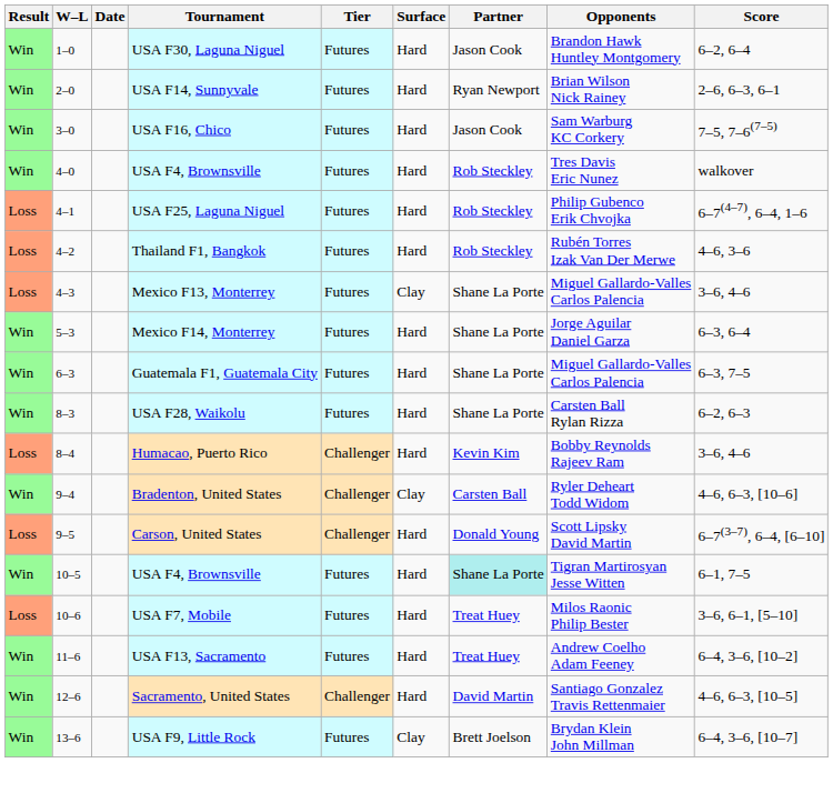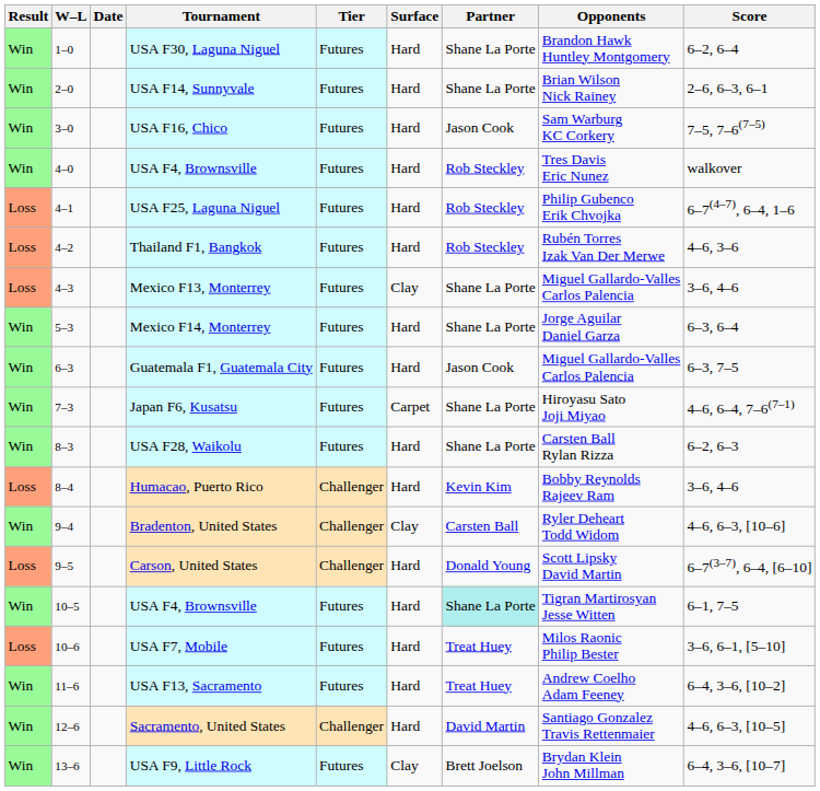USA F30, Laguna Niguel | Partner: Jason Cook -> Shane La Porte
USA F14, Sunnyvale | Partner: Ryan Newport -> Shane La Porte
Guatemala F1, Guatemala City | Partner: Shane La Porte -> Jason Cook
+ row: Win | 7–3 | Japan F6, Kusatsu | Futures | Carpet | Shane La Porte | Hiroyasu Sato Joji Miyao | 4–6, 6–4, 7–6(7–1)
